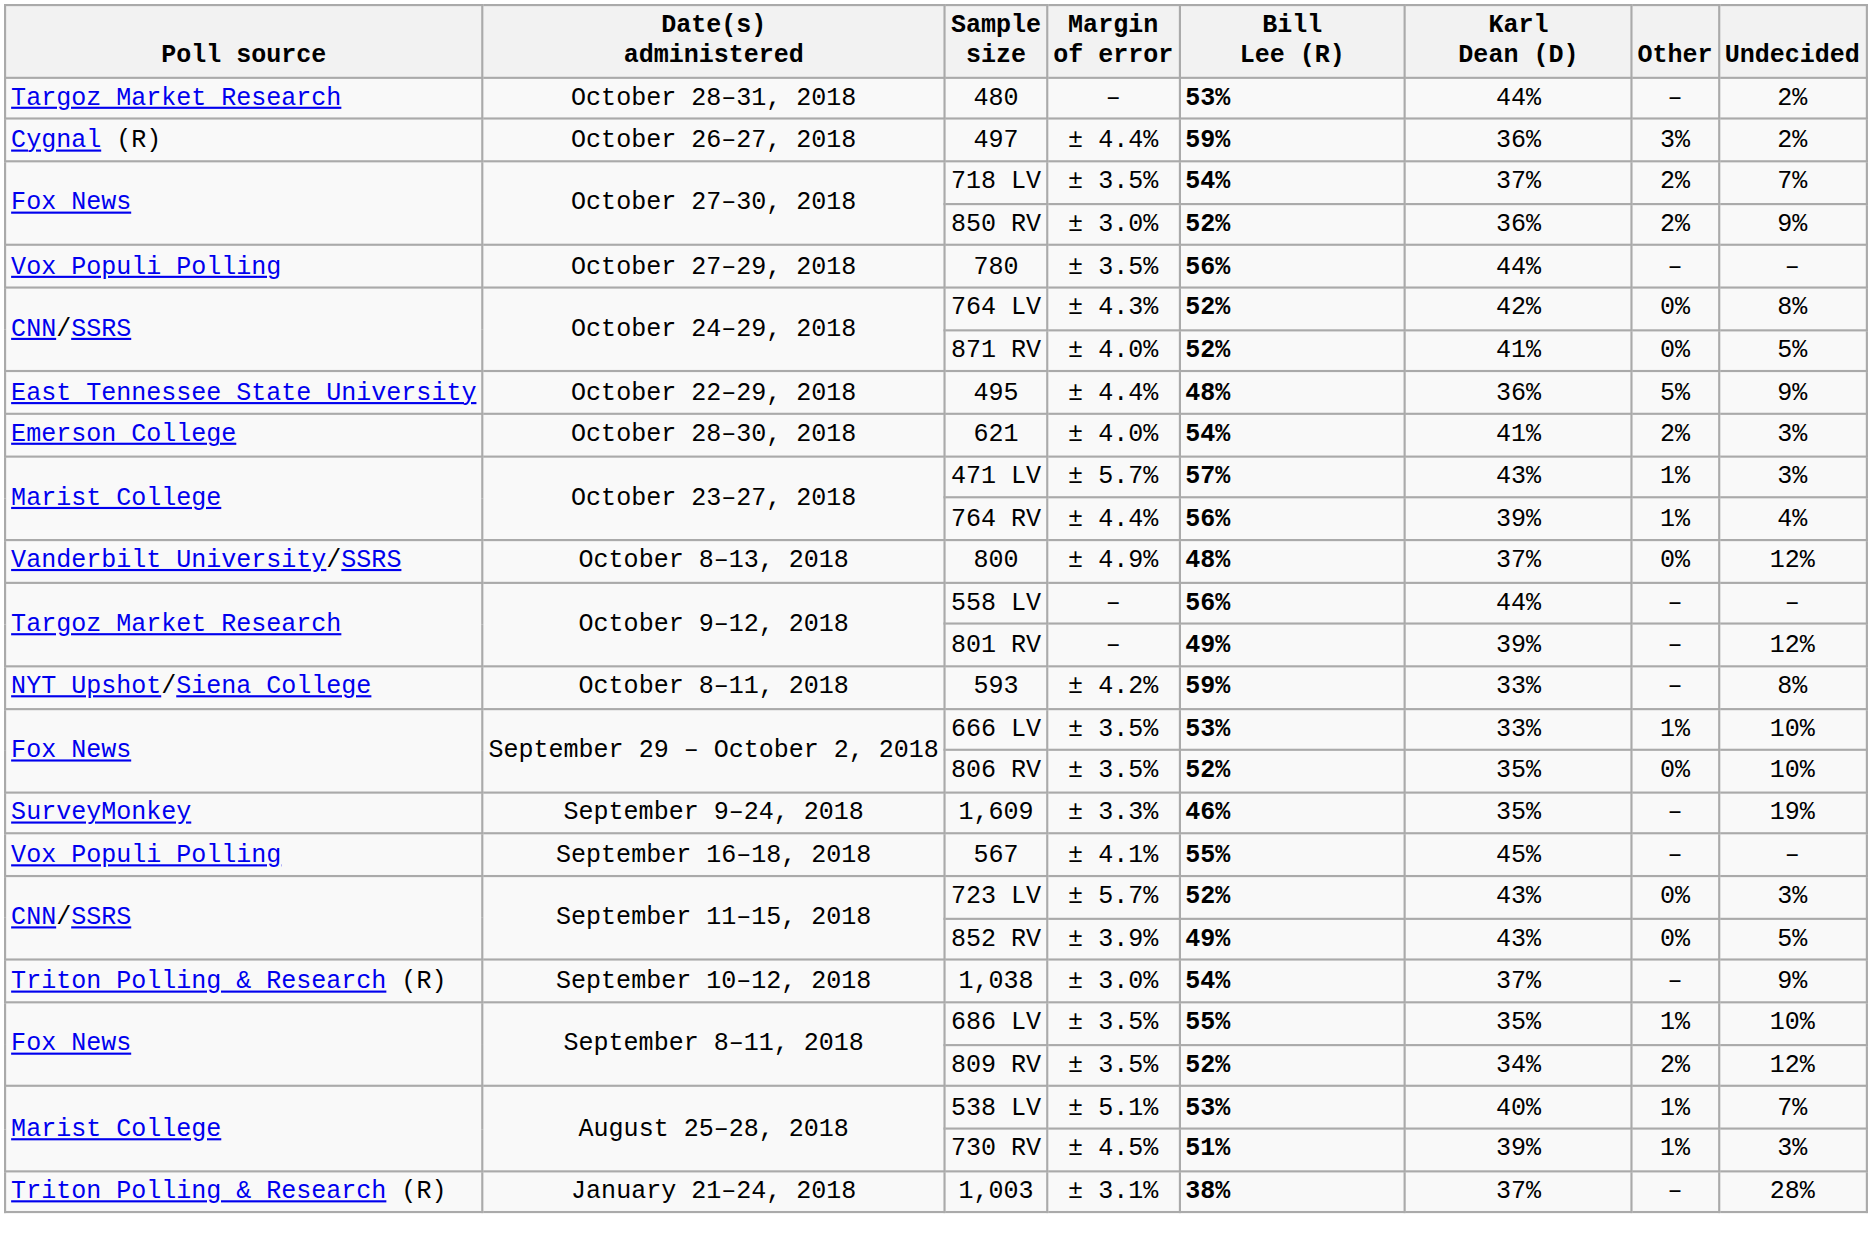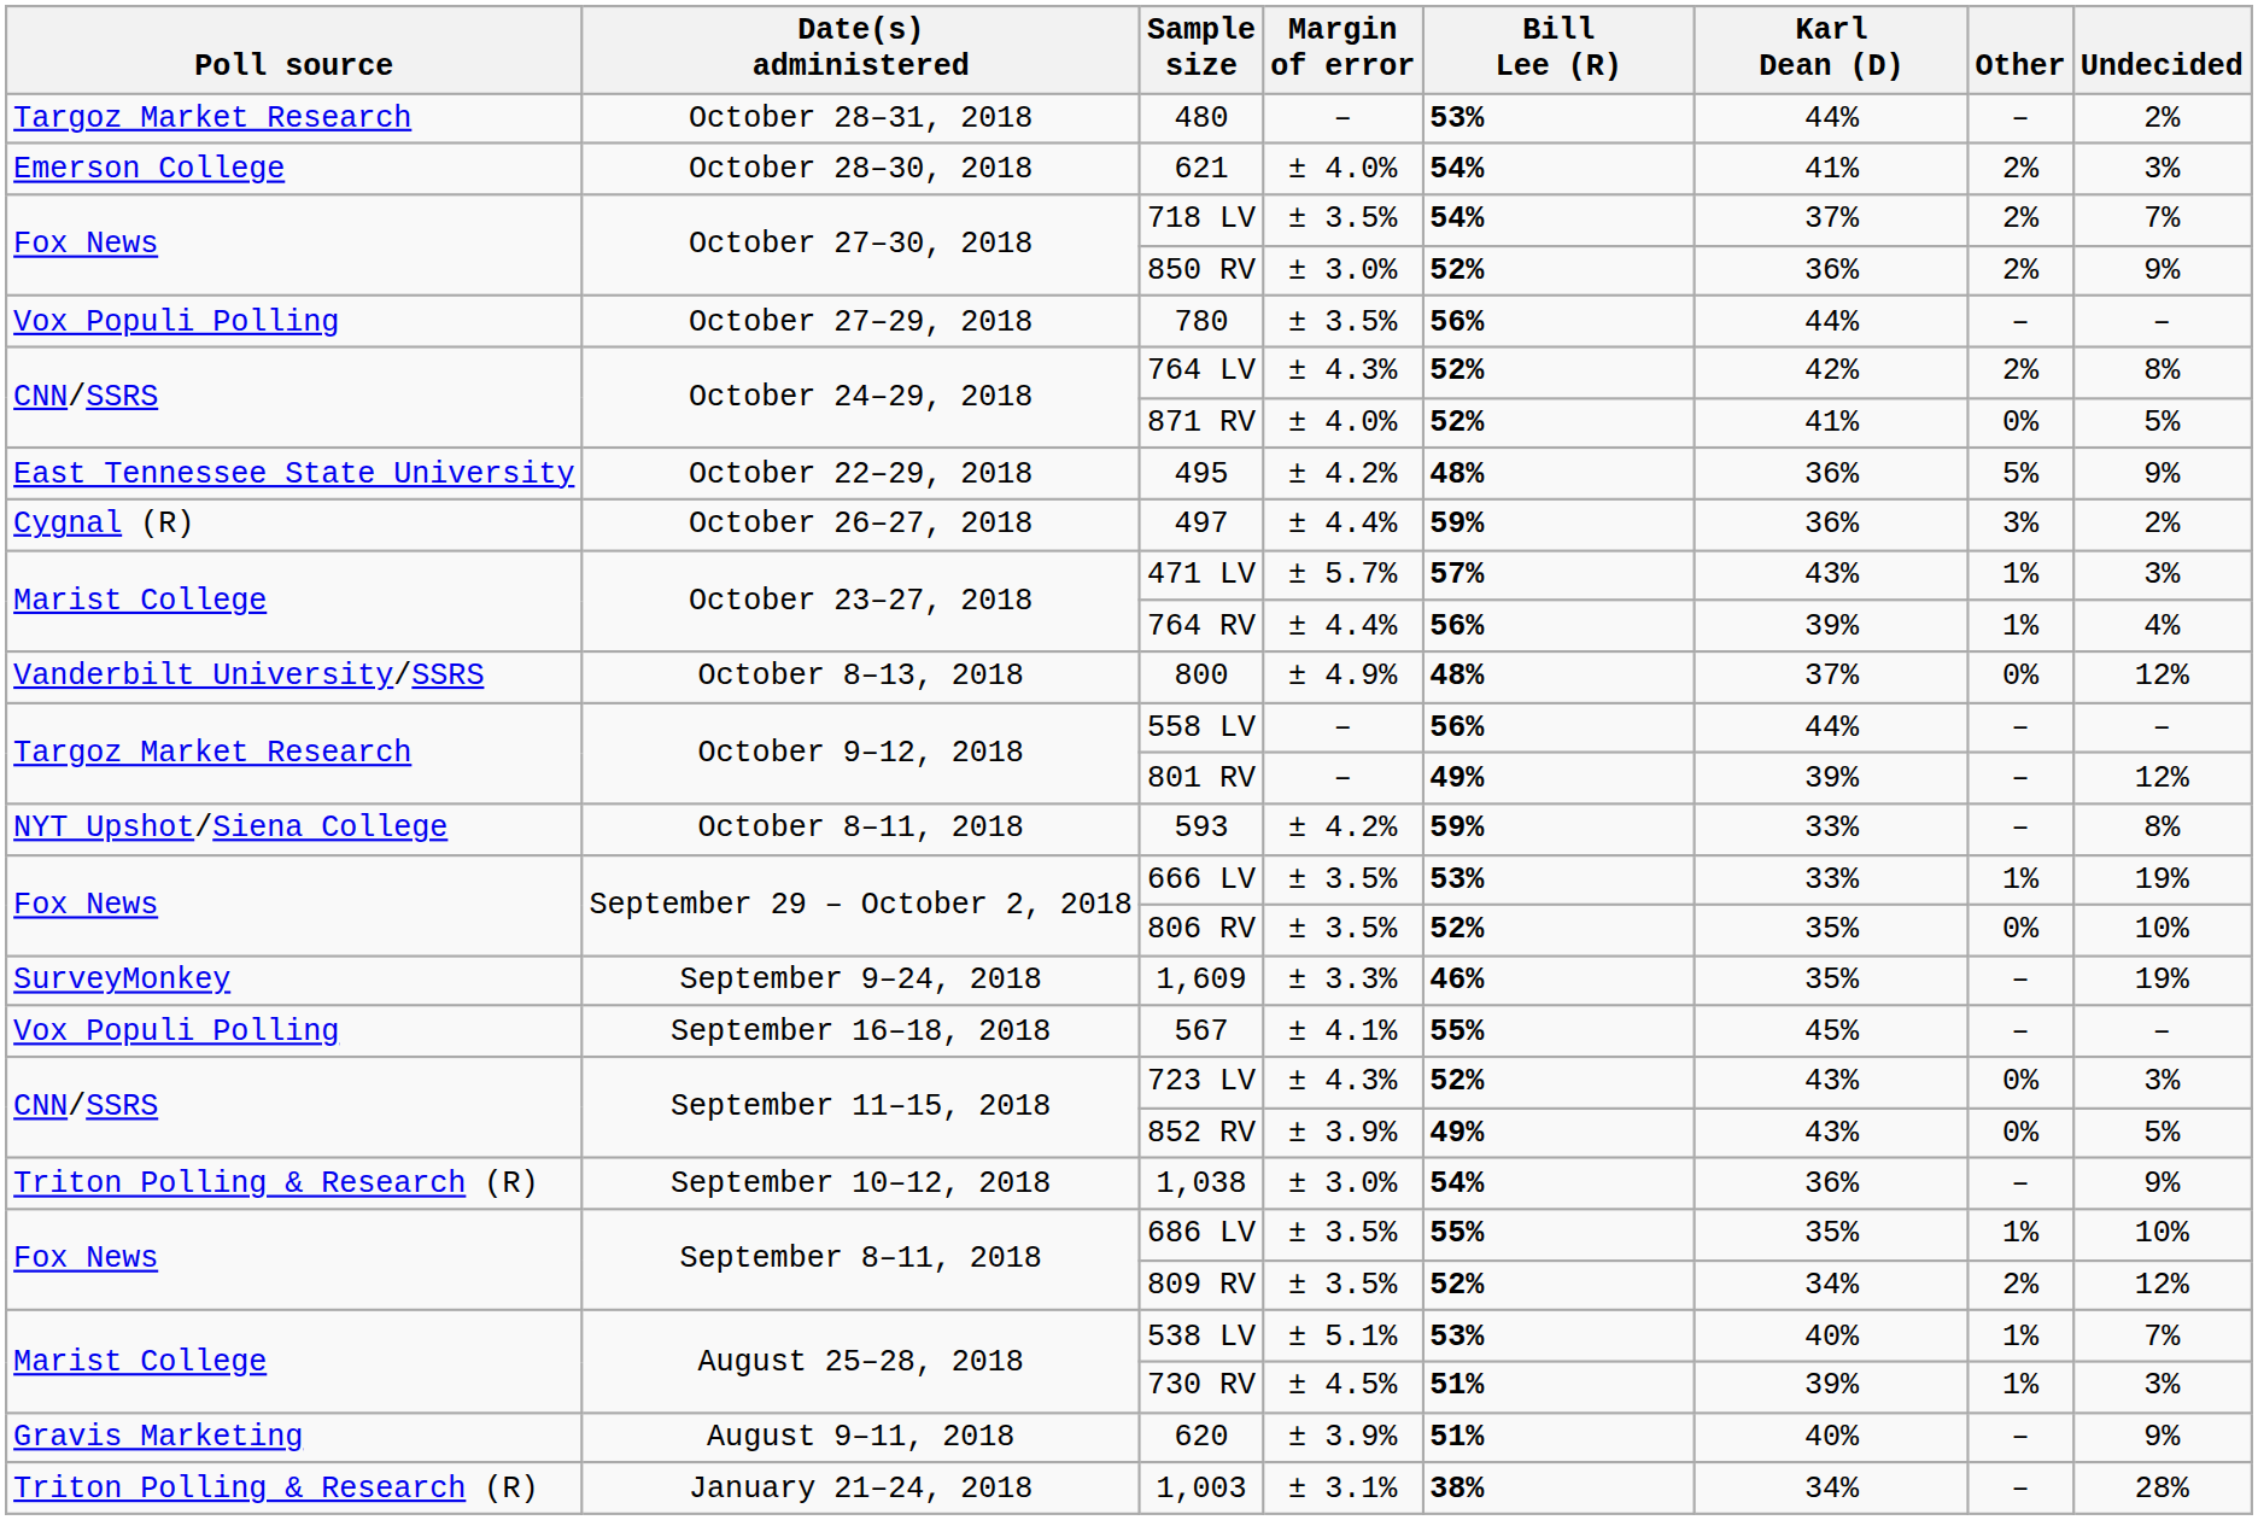rows swapped: 621 <-> 497
764 LV | Other: 0% -> 2%
495 | Margin of error: ± 4.4% -> ± 4.2%
666 LV | Undecided: 10% -> 19%
723 LV | Margin of error: ± 5.7% -> ± 4.3%
1,038 | Karl Dean (D): 37% -> 36%
+ row: Gravis Marketing | August 9–11, 2018 | 620 | ± 3.9% | 51% | 40% | – | 9%
1,003 | Karl Dean (D): 37% -> 34%
